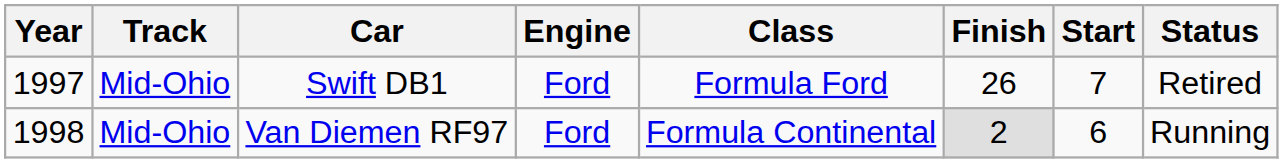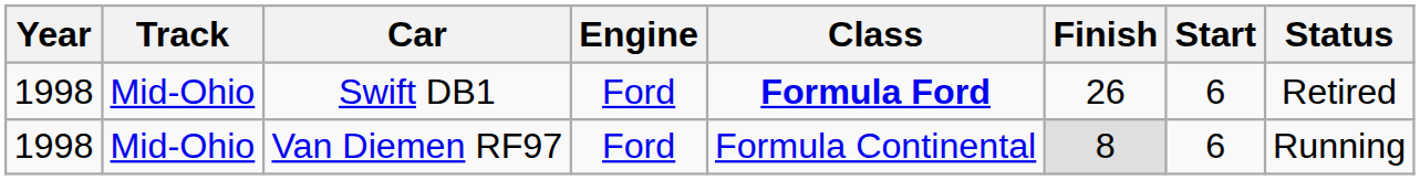Swift DB1 | Year: 1997 -> 1998
Swift DB1 | Class: normal -> bold
Swift DB1 | Start: 7 -> 6
Van Diemen RF97 | Finish: 2 -> 8
